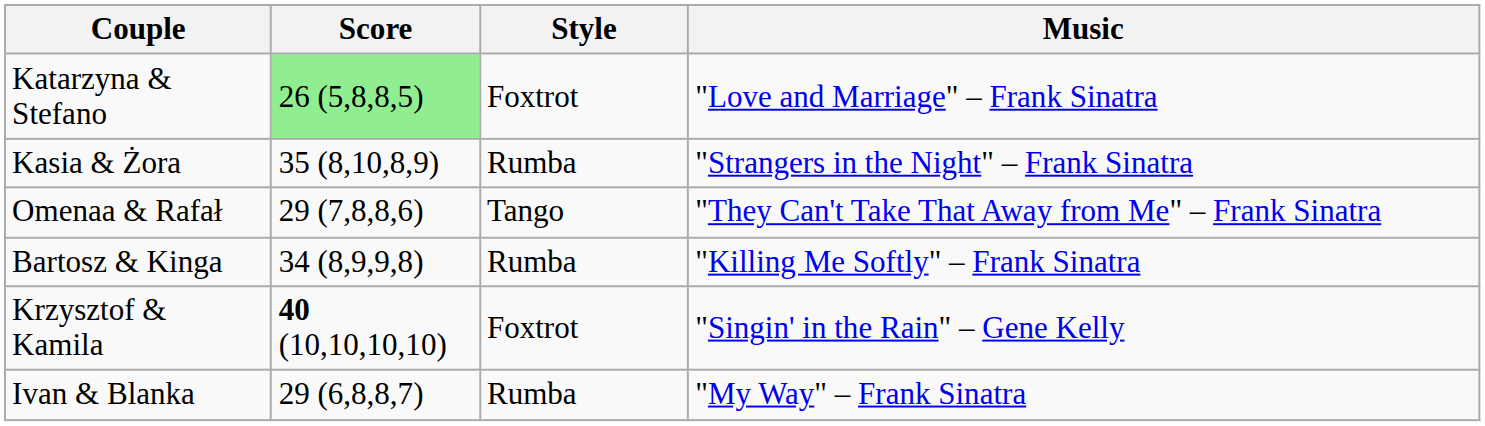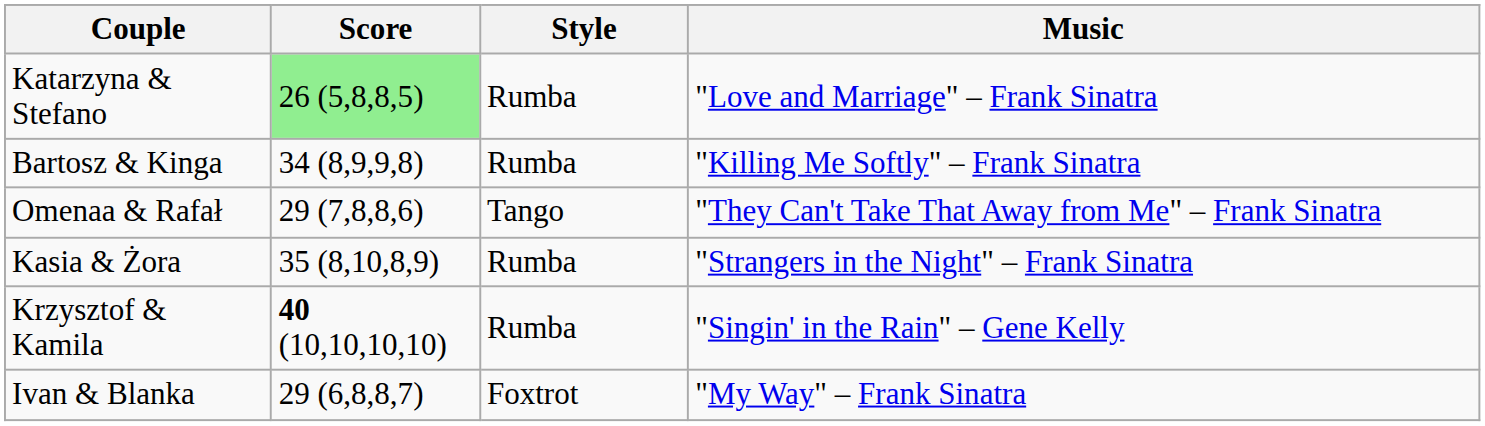Katarzyna & Stefano | Style: Foxtrot -> Rumba
rows swapped: Bartosz & Kinga <-> Kasia & Żora
Krzysztof & Kamila | Style: Foxtrot -> Rumba
Ivan & Blanka | Style: Rumba -> Foxtrot
